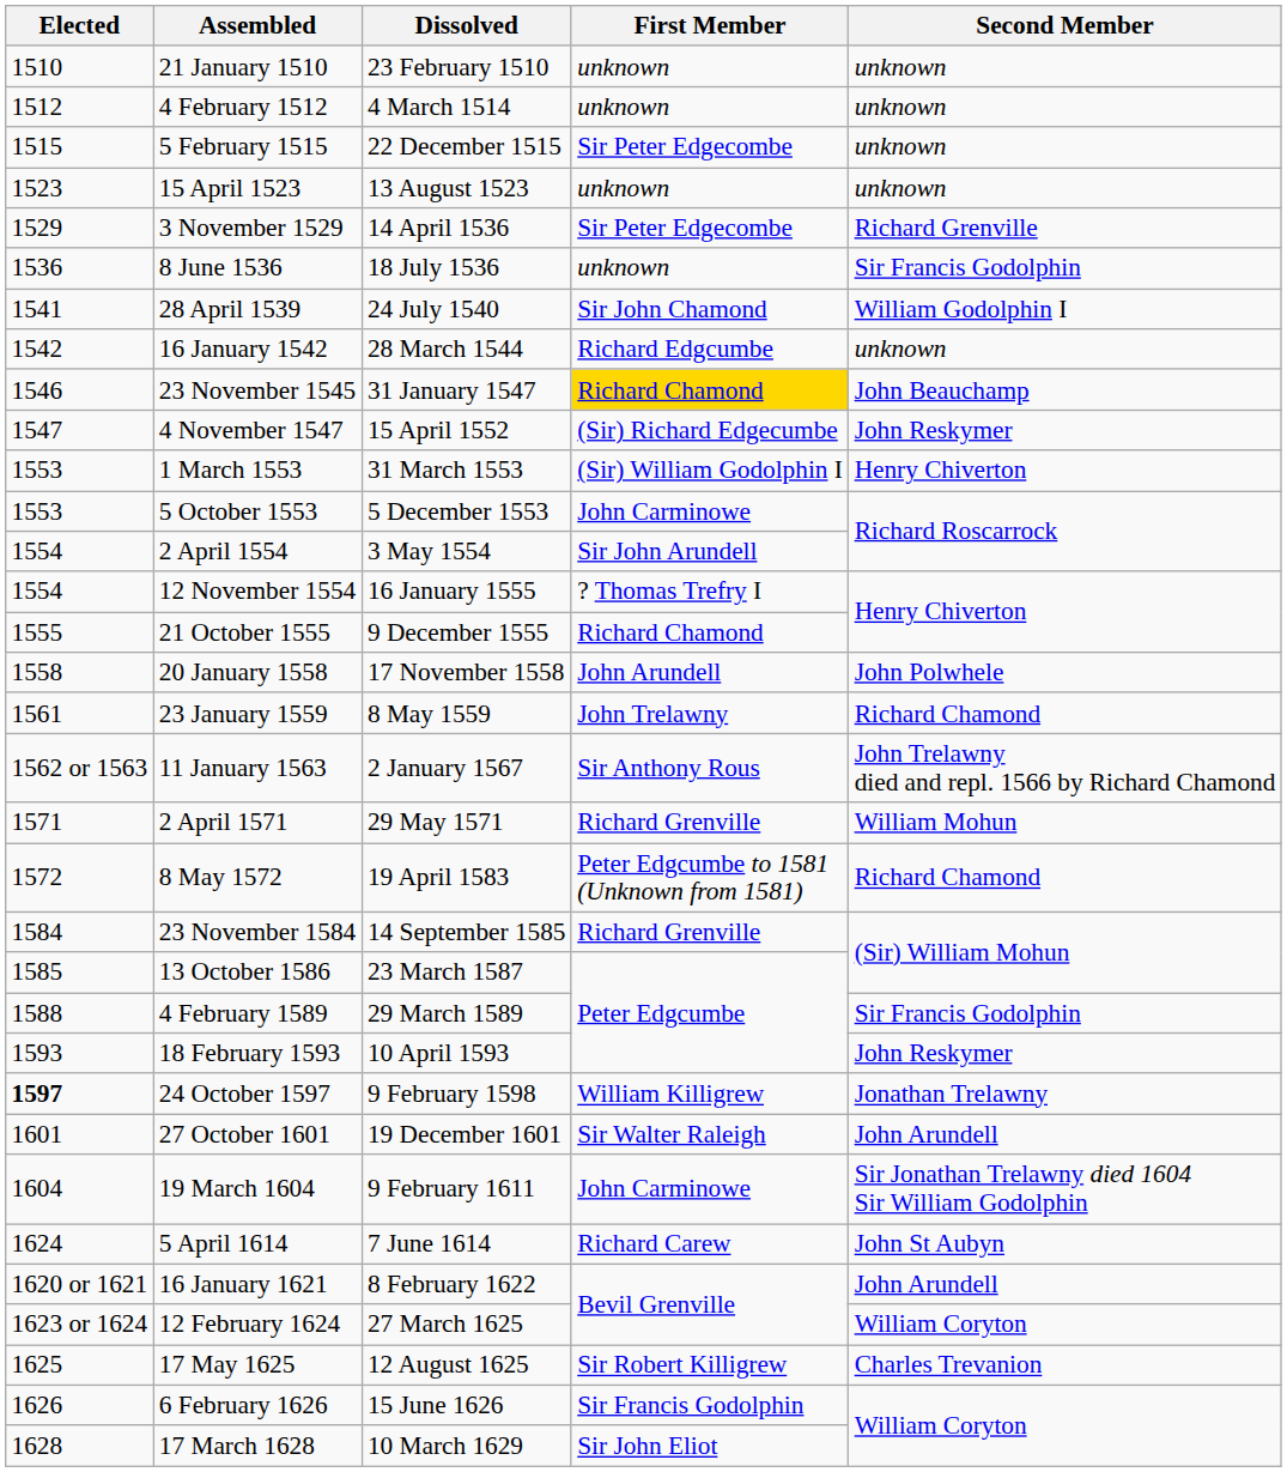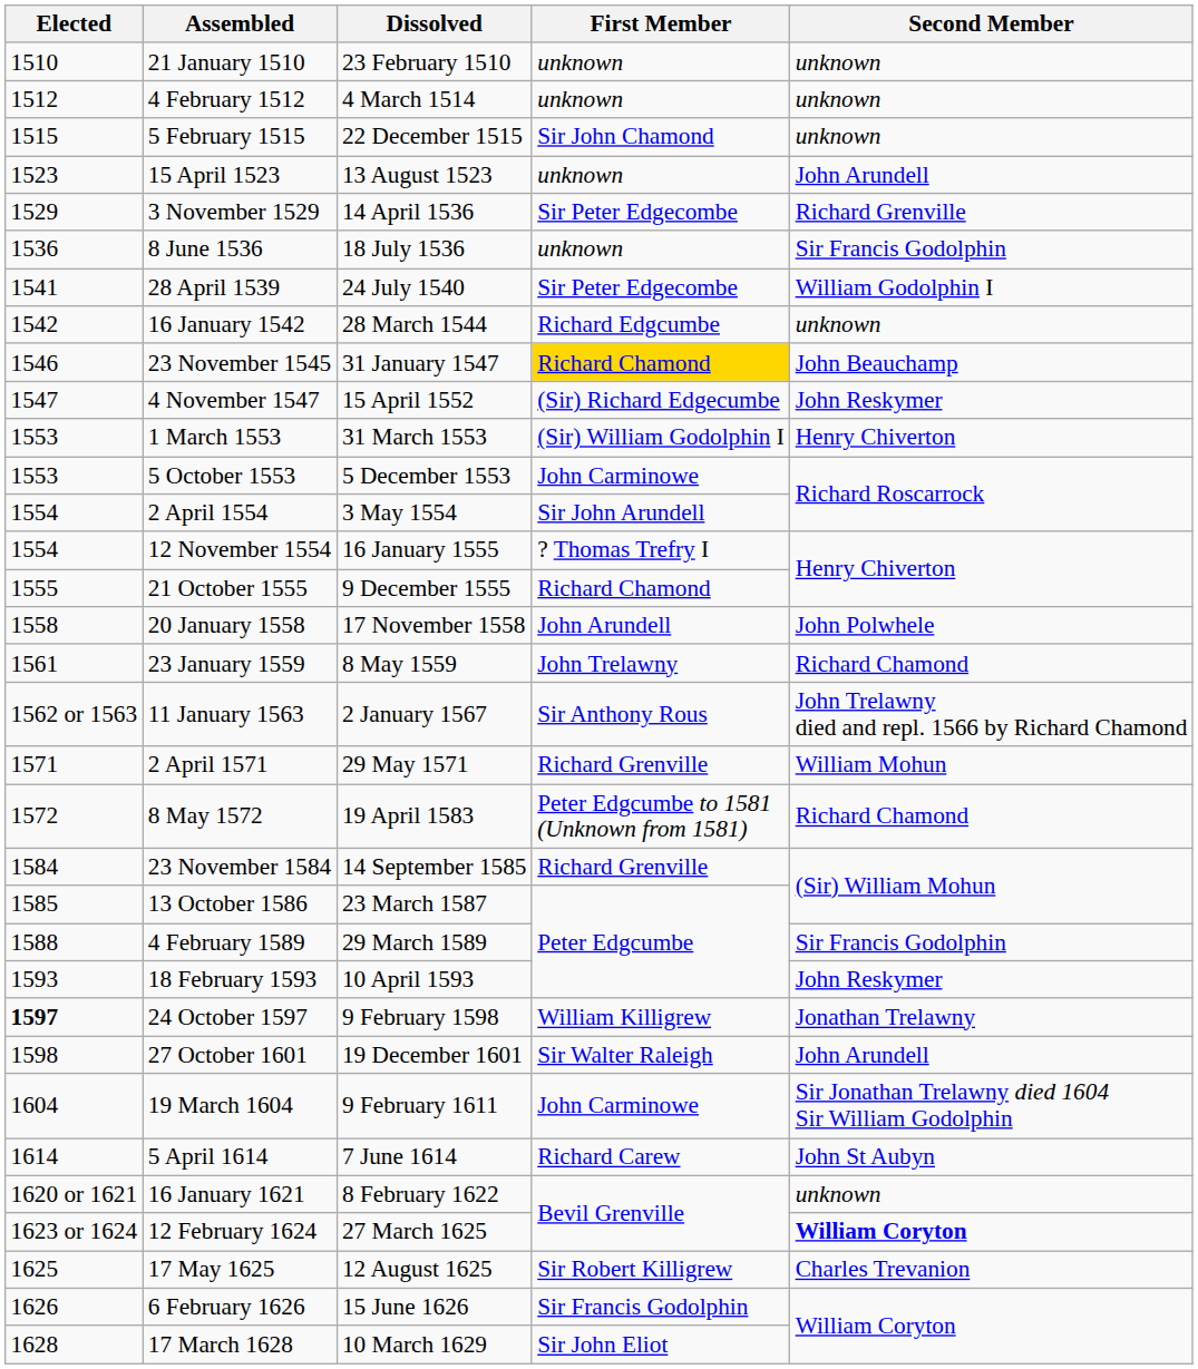5 February 1515 | First Member: Sir Peter Edgecombe -> Sir John Chamond
15 April 1523 | Second Member: unknown -> John Arundell
28 April 1539 | First Member: Sir John Chamond -> Sir Peter Edgecombe
27 October 1601 | Elected: 1601 -> 1598
5 April 1614 | Elected: 1624 -> 1614
16 January 1621 | Second Member: John Arundell -> unknown
12 February 1624 | Second Member: normal -> bold
